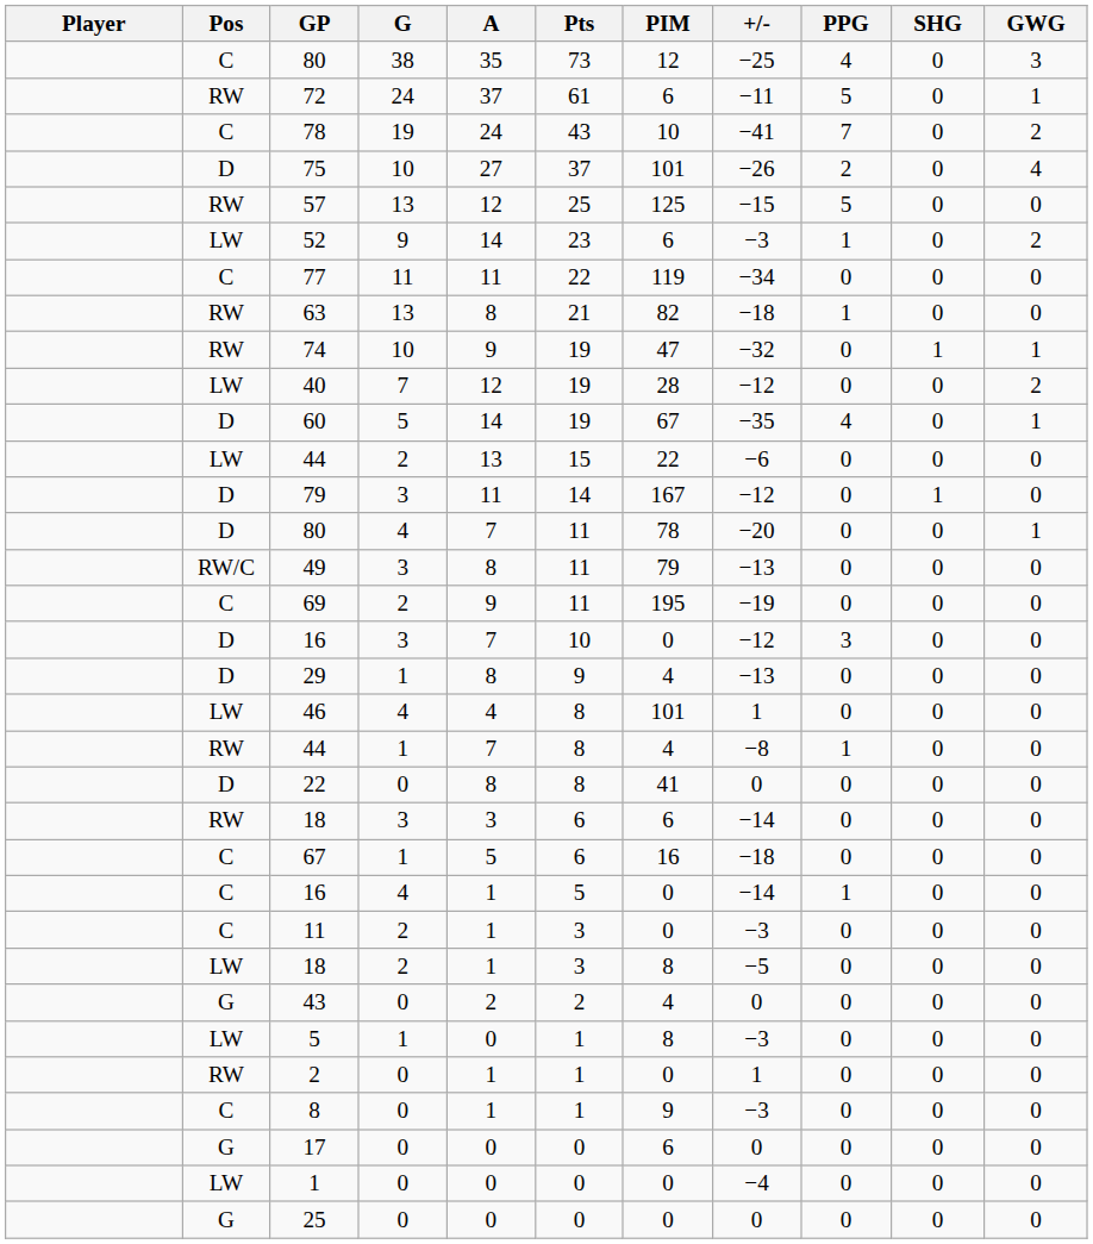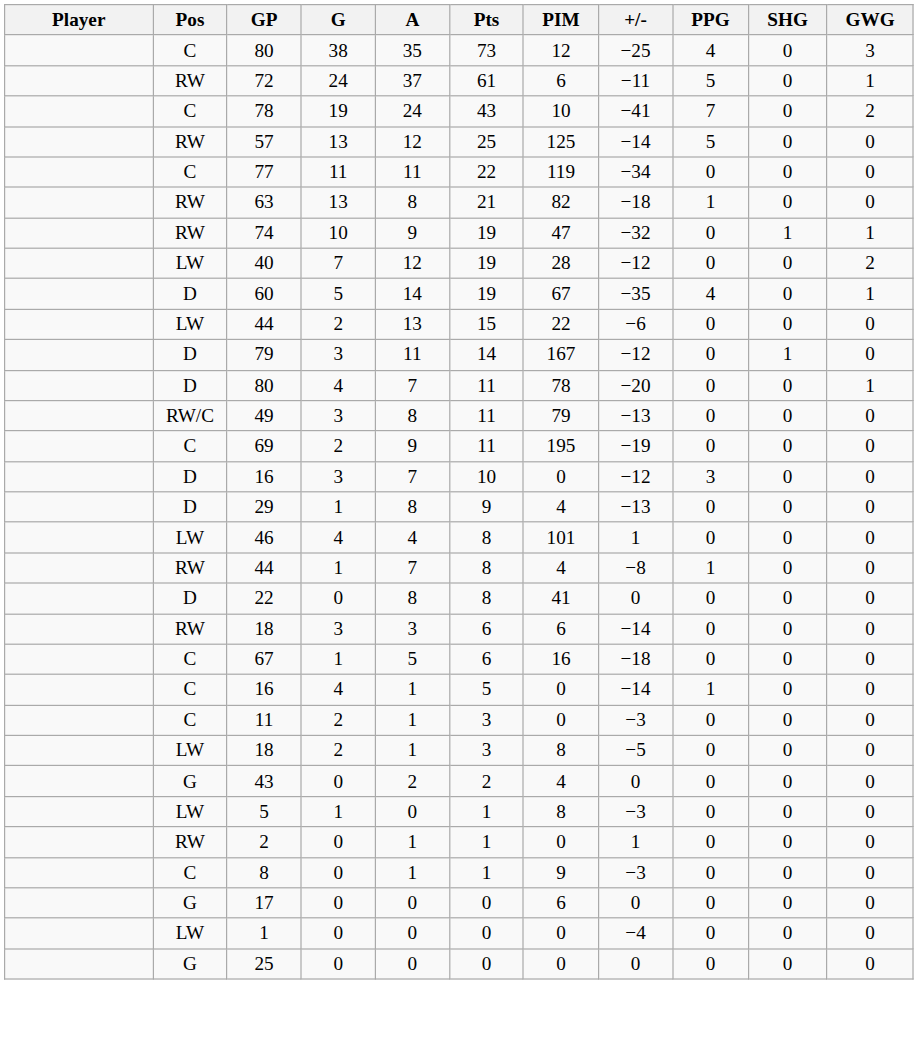- row: D | 75 | 10 | 27 | 37 | 101 | −26 | 2 | 0 | 4
57 | +/-: −15 -> −14
- row: LW | 52 | 9 | 14 | 23 | 6 | −3 | 1 | 0 | 2
